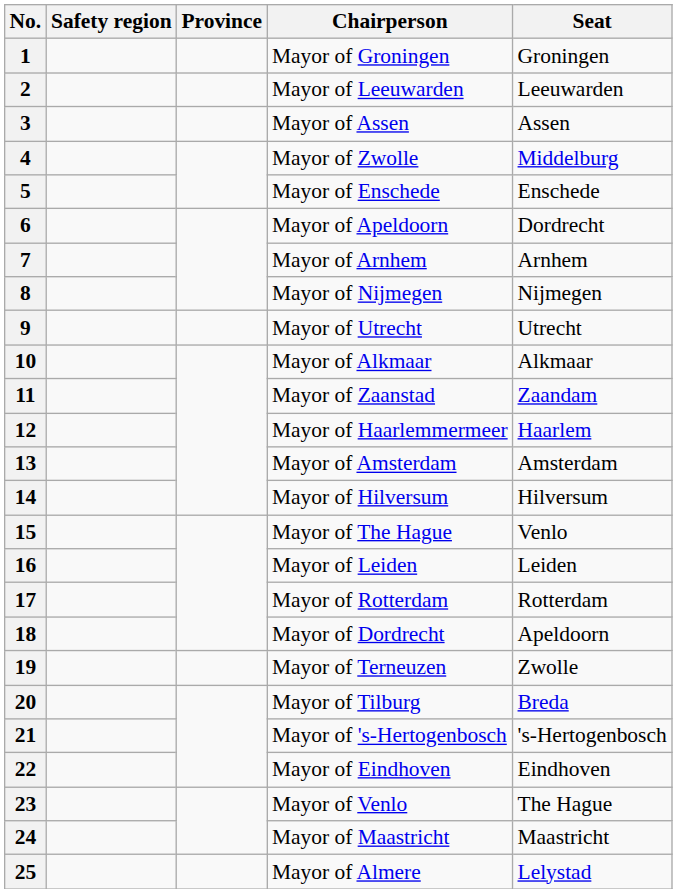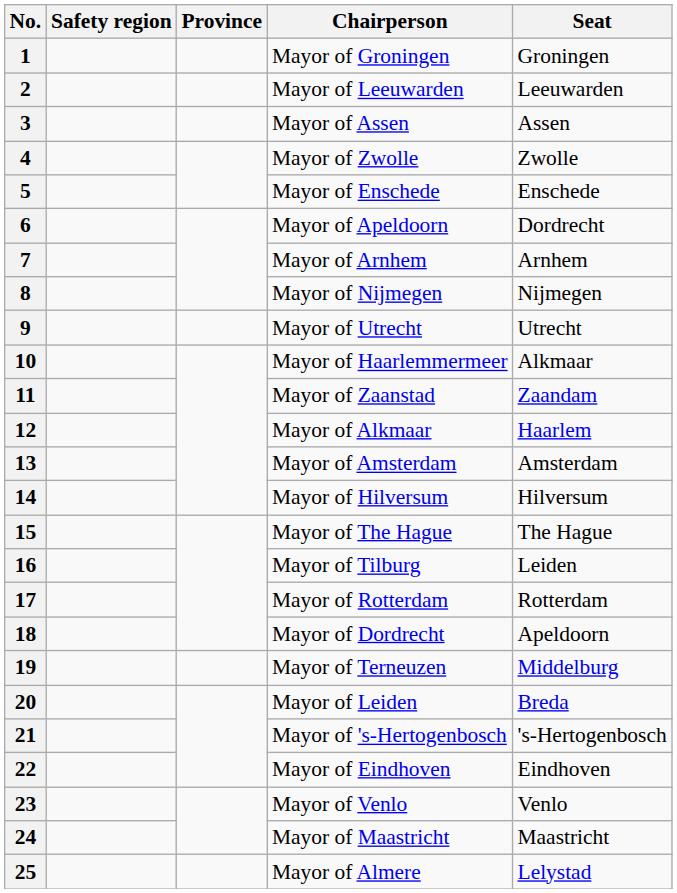4 | Seat: Middelburg -> Zwolle
10 | Chairperson: Mayor of Alkmaar -> Mayor of Haarlemmermeer
12 | Chairperson: Mayor of Haarlemmermeer -> Mayor of Alkmaar
15 | Seat: Venlo -> The Hague
16 | Chairperson: Mayor of Leiden -> Mayor of Tilburg
19 | Seat: Zwolle -> Middelburg
20 | Chairperson: Mayor of Tilburg -> Mayor of Leiden
23 | Seat: The Hague -> Venlo
